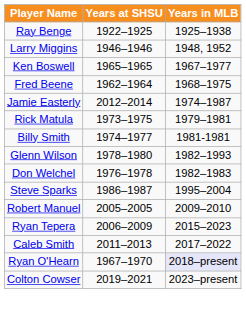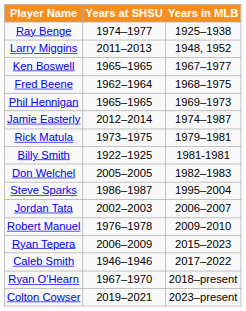Ray Benge | Years at SHSU: 1922–1925 -> 1974–1977
Larry Miggins | Years at SHSU: 1946–1946 -> 2011–2013
+ row: Phil Hennigan | 1965–1965 | 1969–1973
Billy Smith | Years at SHSU: 1974–1977 -> 1922–1925
- row: Glenn Wilson | 1978–1980 | 1982–1993
Don Welchel | Years at SHSU: 1976–1978 -> 2005–2005
+ row: Jordan Tata | 2002–2003 | 2006–2007
Robert Manuel | Years at SHSU: 2005–2005 -> 1976–1978
Caleb Smith | Years at SHSU: 2011–2013 -> 1946–1946
Ryan O'Hearn | Years in MLB: lavender background -> no background
